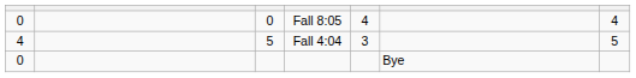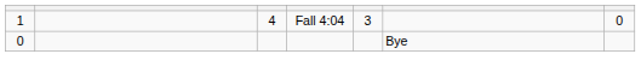- row: 0 | 0 | Fall 8:05 | 4 | 4
Fall 4:04 | column 1: 4 -> 1
Fall 4:04 | column 3: 5 -> 4
Fall 4:04 | column 7: 5 -> 0
